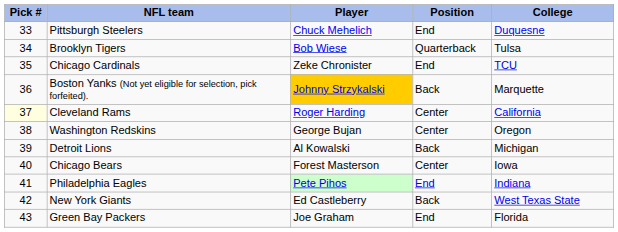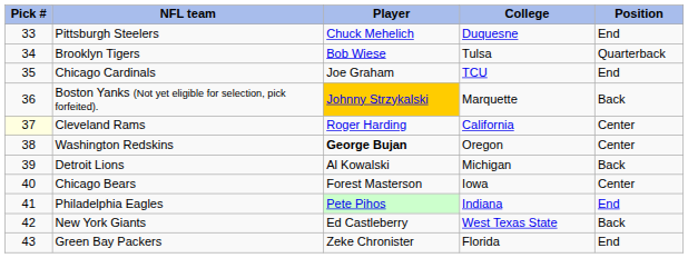columns swapped: Position <-> College
Chicago Cardinals | Player: Zeke Chronister -> Joe Graham
Washington Redskins | Player: normal -> bold
Green Bay Packers | Player: Joe Graham -> Zeke Chronister
